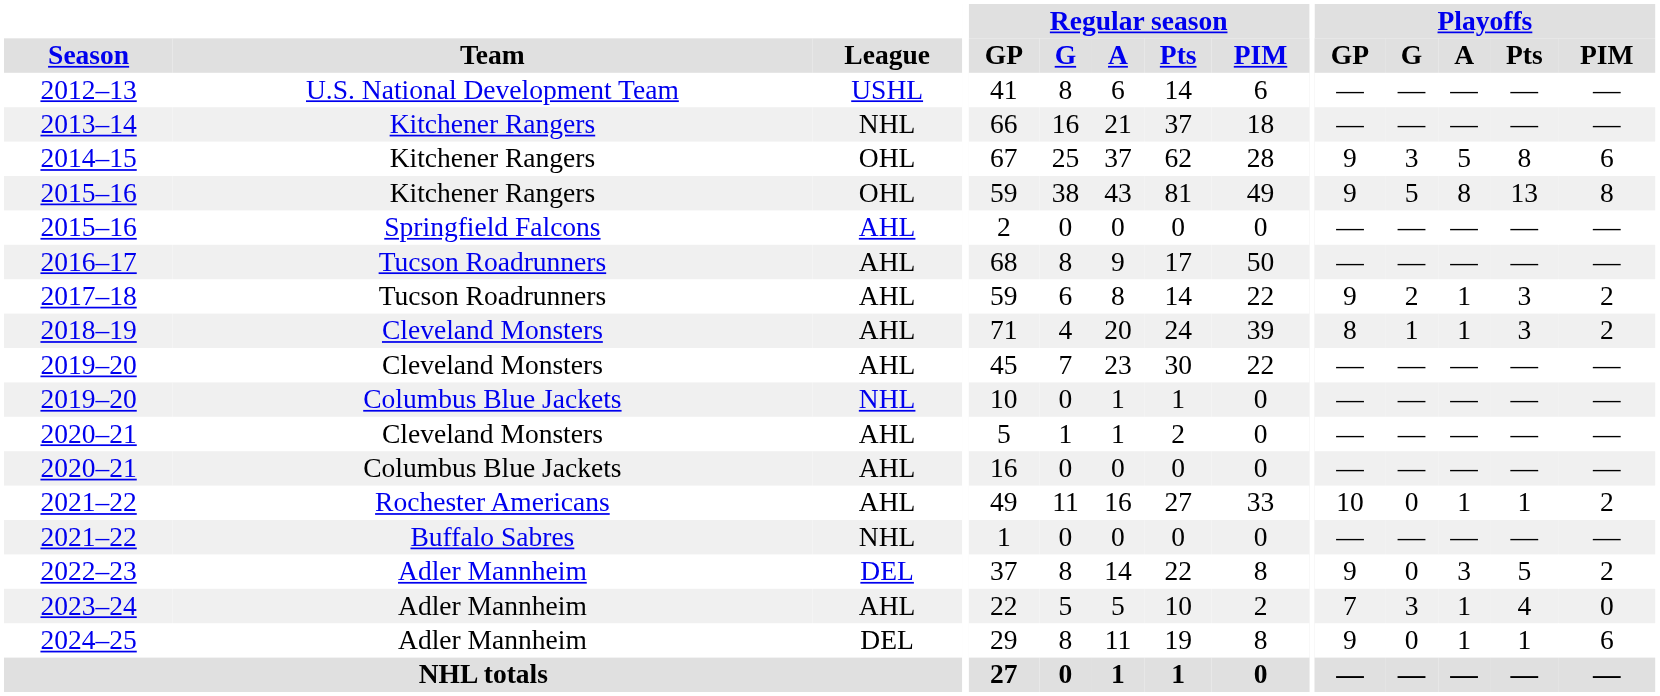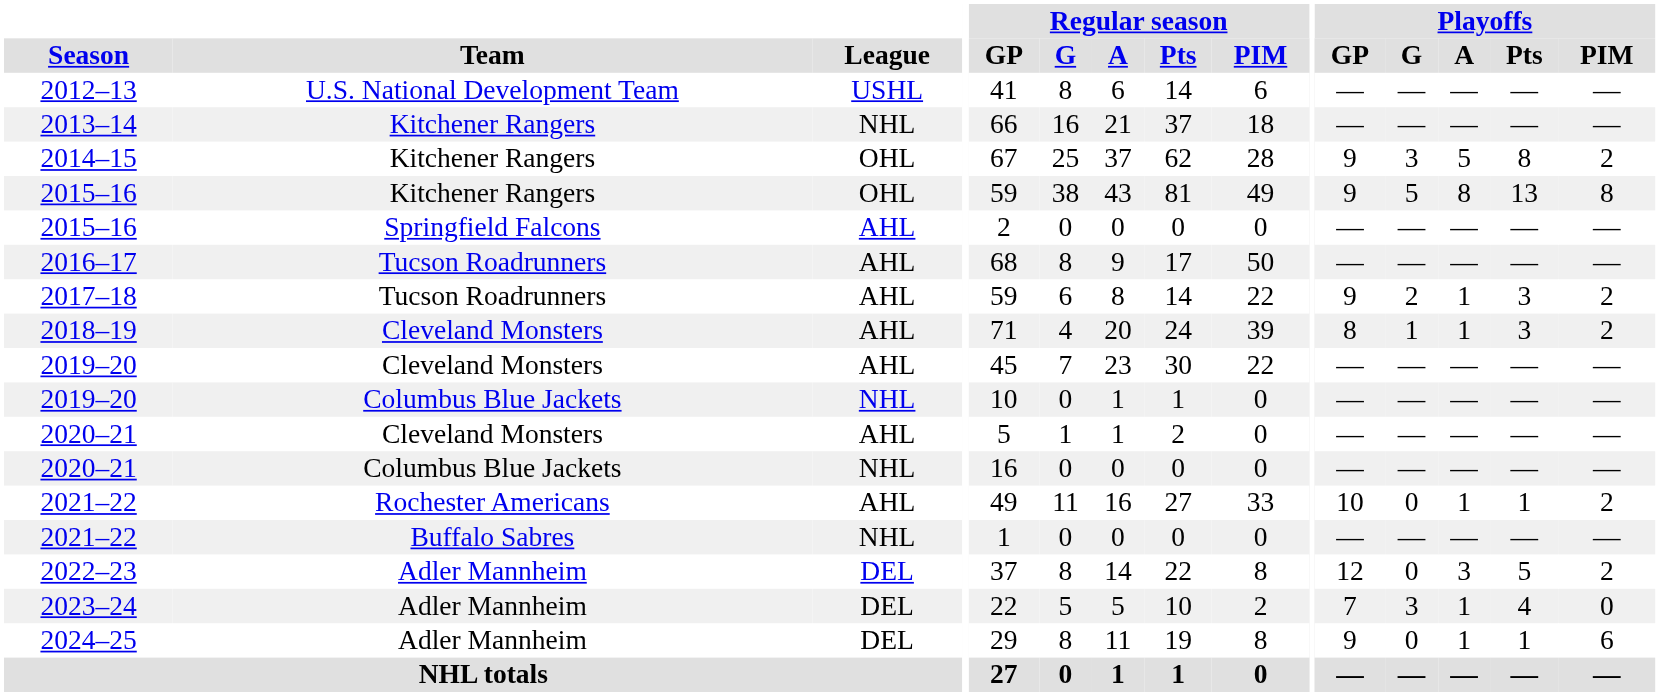2014–15 | Playoffs / PIM: 6 -> 2
2020–21 / Columbus Blue Jackets | League: AHL -> NHL
2022–23 | Playoffs / GP: 9 -> 12
2023–24 | League: AHL -> DEL
